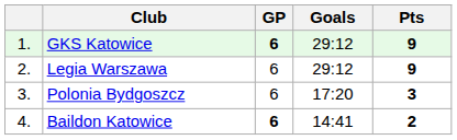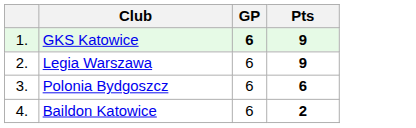- column: Goals | 29:12 | 29:12 | 17:20 | 14:41
Polonia Bydgoszcz | Pts: 3 -> 6
Baildon Katowice | GP: bold -> normal
